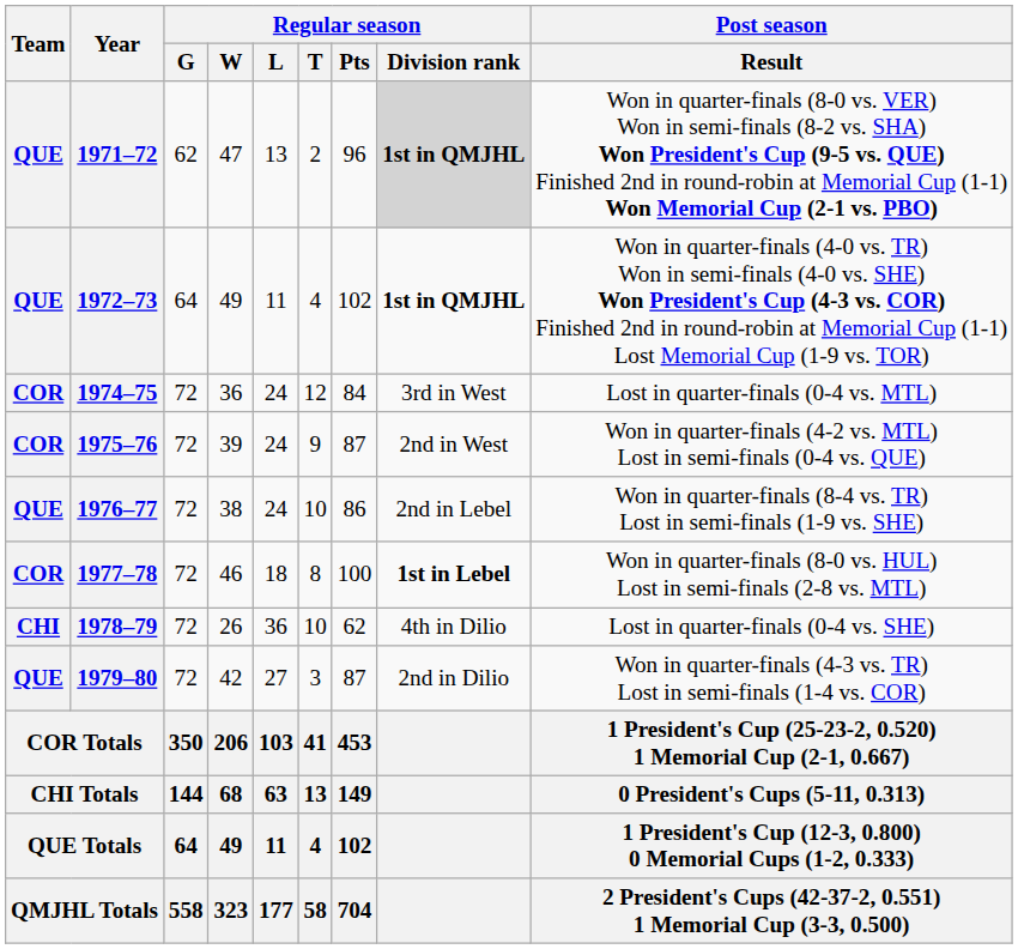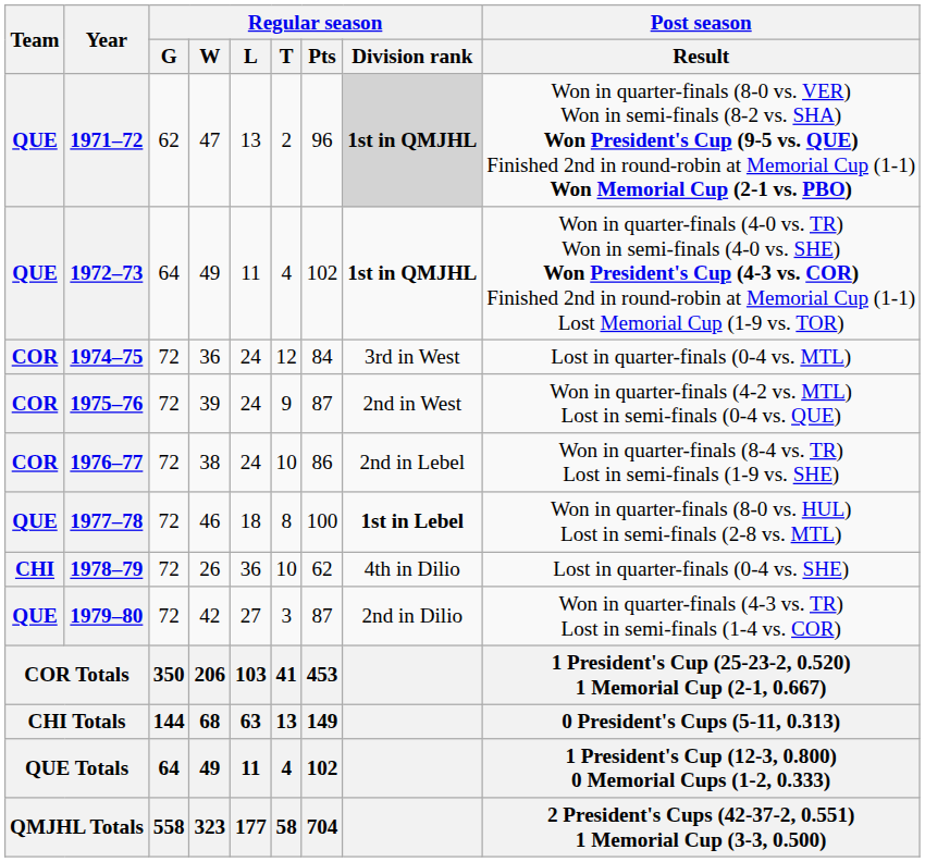1976–77 | Team: QUE -> COR
1977–78 | Team: COR -> QUE
